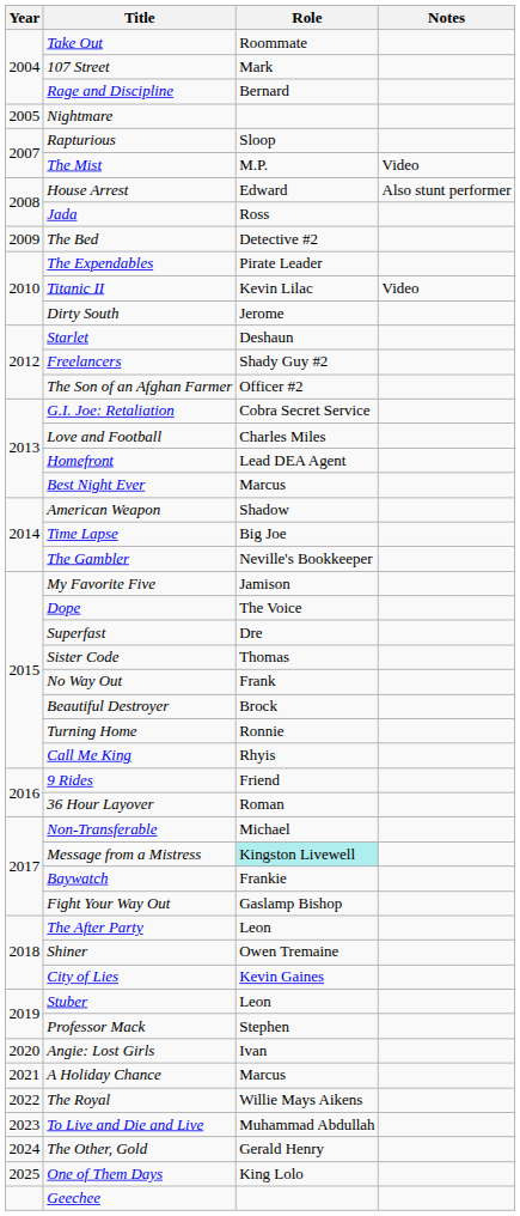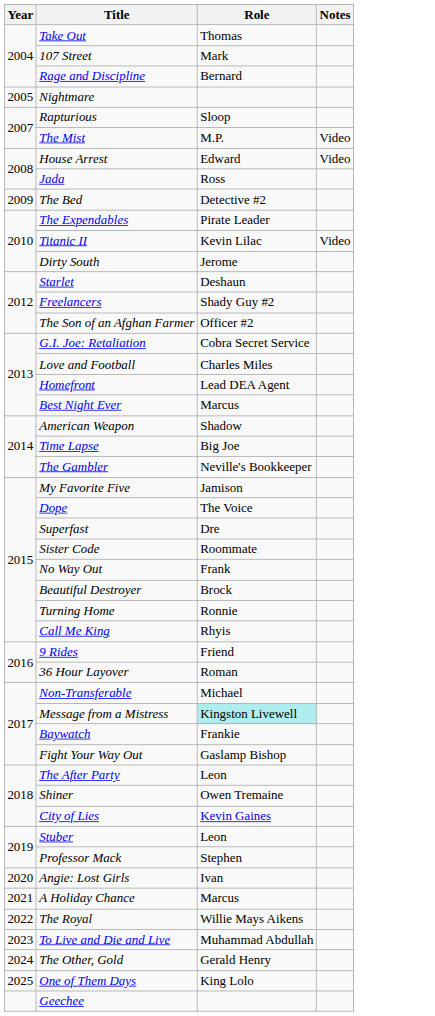Take Out | Role: Roommate -> Thomas
House Arrest | Notes: Also stunt performer -> Video
Sister Code | Role: Thomas -> Roommate
